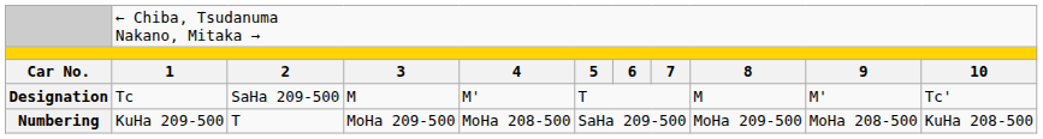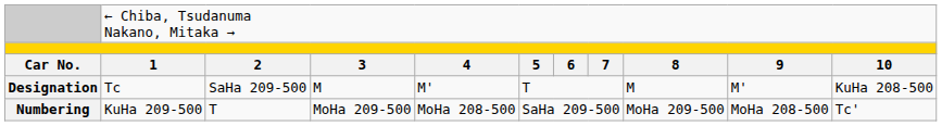Designation | column 11: Tc' -> KuHa 208-500
Numbering | column 11: KuHa 208-500 -> Tc'
